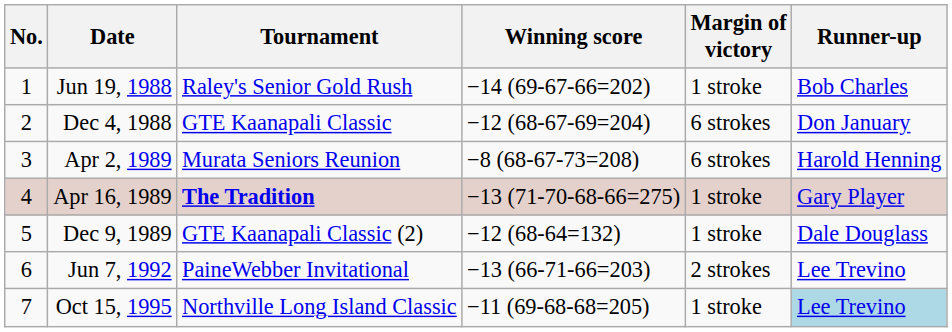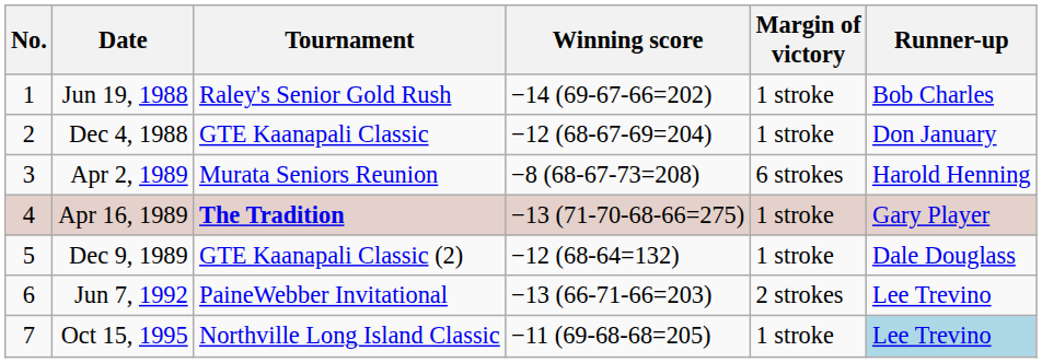Dec 4, 1988 | Margin of victory: 6 strokes -> 1 stroke
